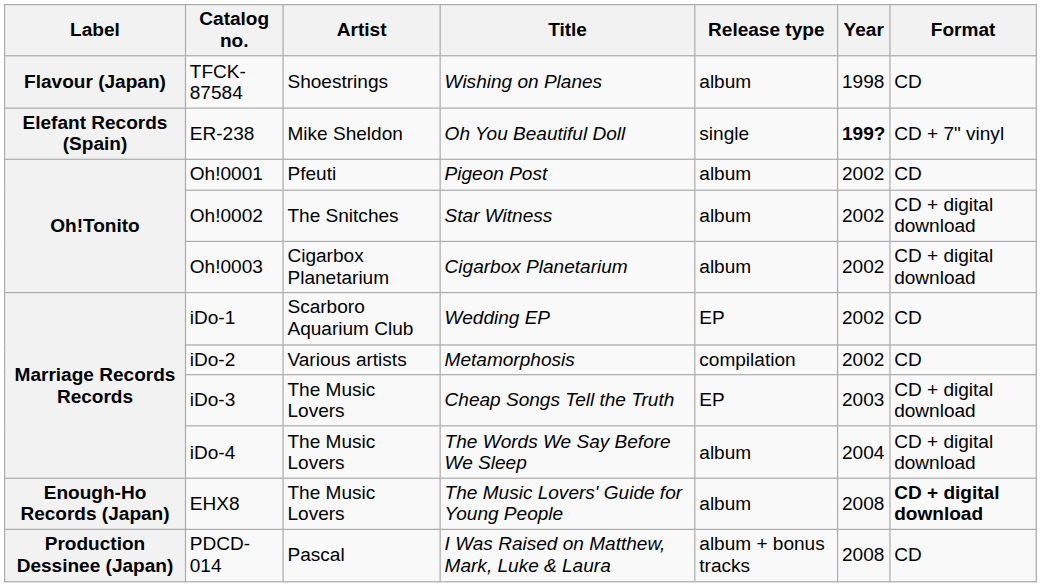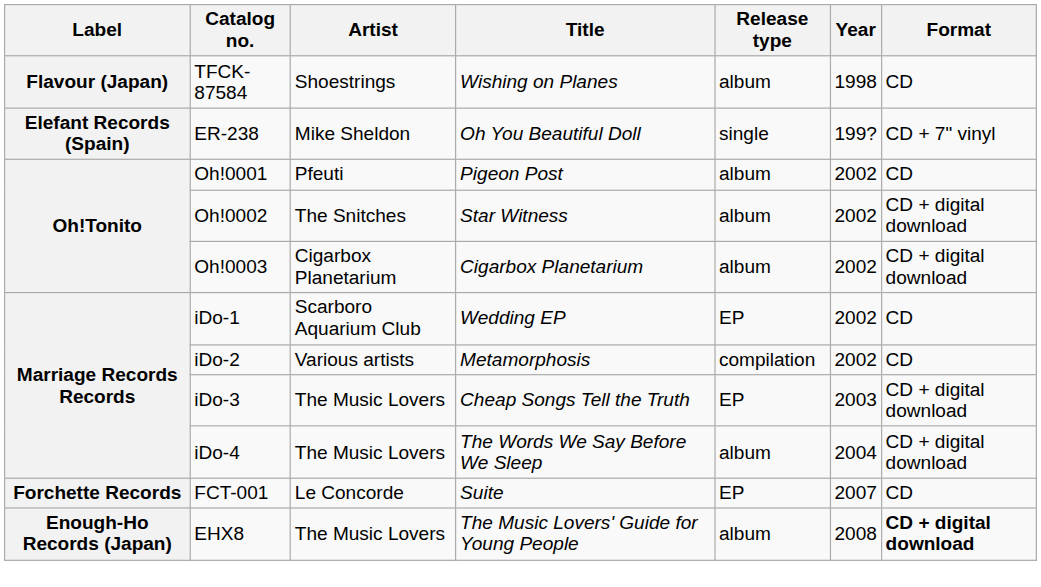ER-238 | Year: bold -> normal
+ row: Forchette Records | FCT-001 | Le Concorde | Suite | EP | 2007 | CD
- row: Production Dessinee (Japan) | PDCD-014 | Pascal | I Was Raised on Matthew, Mark, Luke & Laura | album + bonus tracks | 2008 | CD
